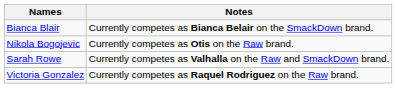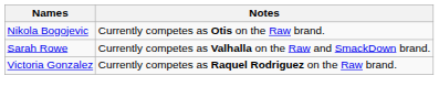- row: Bianca Blair | Currently competes as Bianca Belair on the SmackDown brand.
